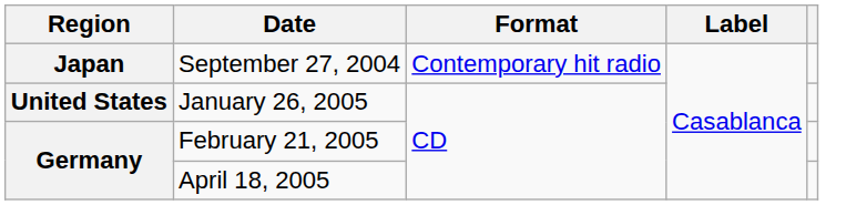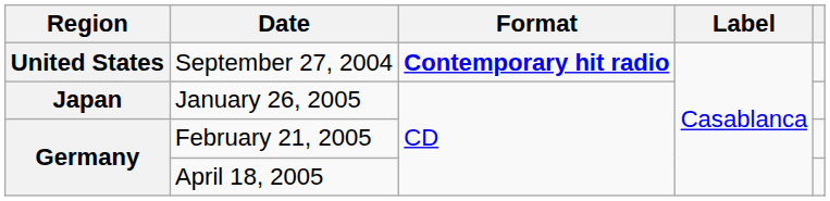September 27, 2004 | Region: Japan -> United States
September 27, 2004 | Format: normal -> bold
January 26, 2005 | Region: United States -> Japan
